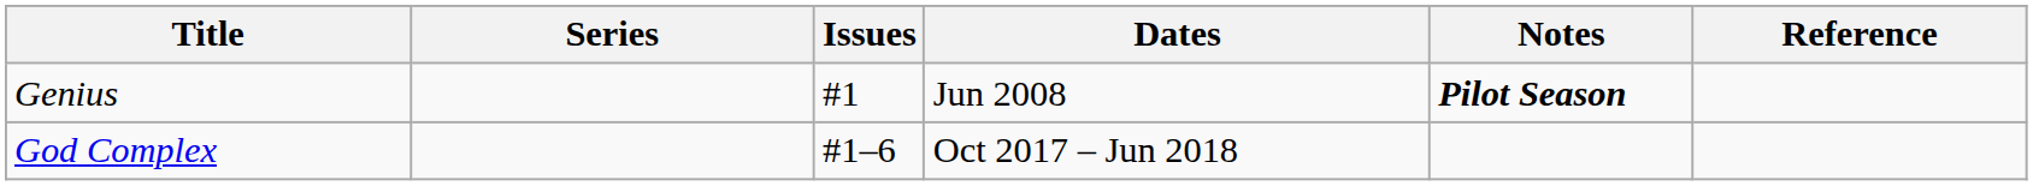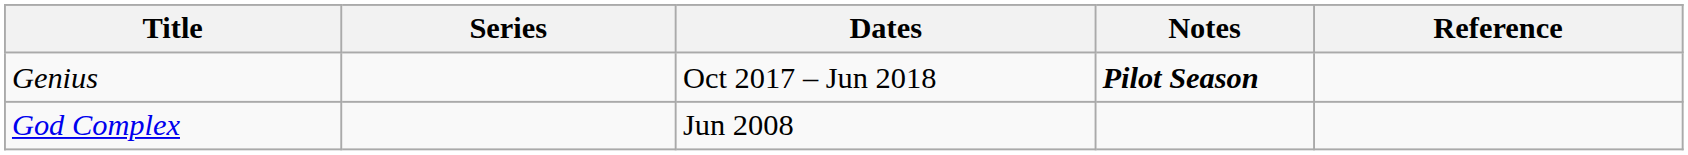- column: Issues | #1 | #1–6
Genius | Dates: Jun 2008 -> Oct 2017 – Jun 2018
God Complex | Dates: Oct 2017 – Jun 2018 -> Jun 2008
